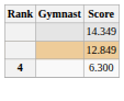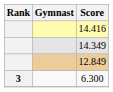+ row: 14.416
6.300 | Rank: 4 -> 3
